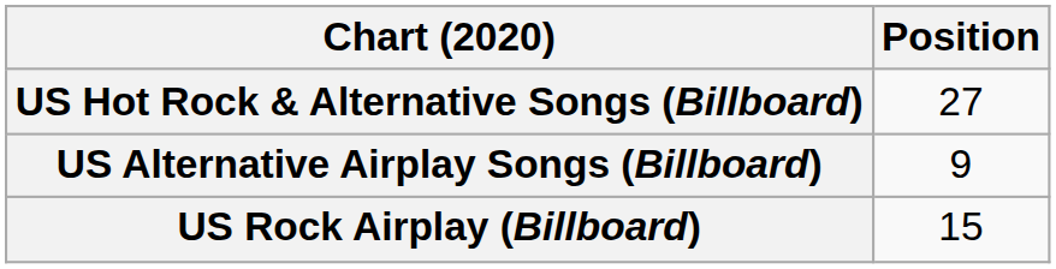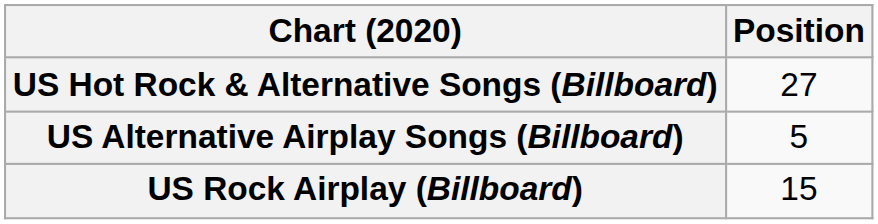US Alternative Airplay Songs (Billboard) | Position: 9 -> 5
